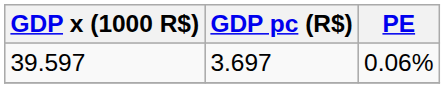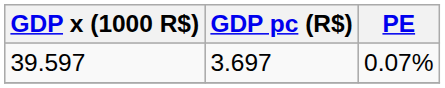39.597 | PE: 0.06% -> 0.07%
